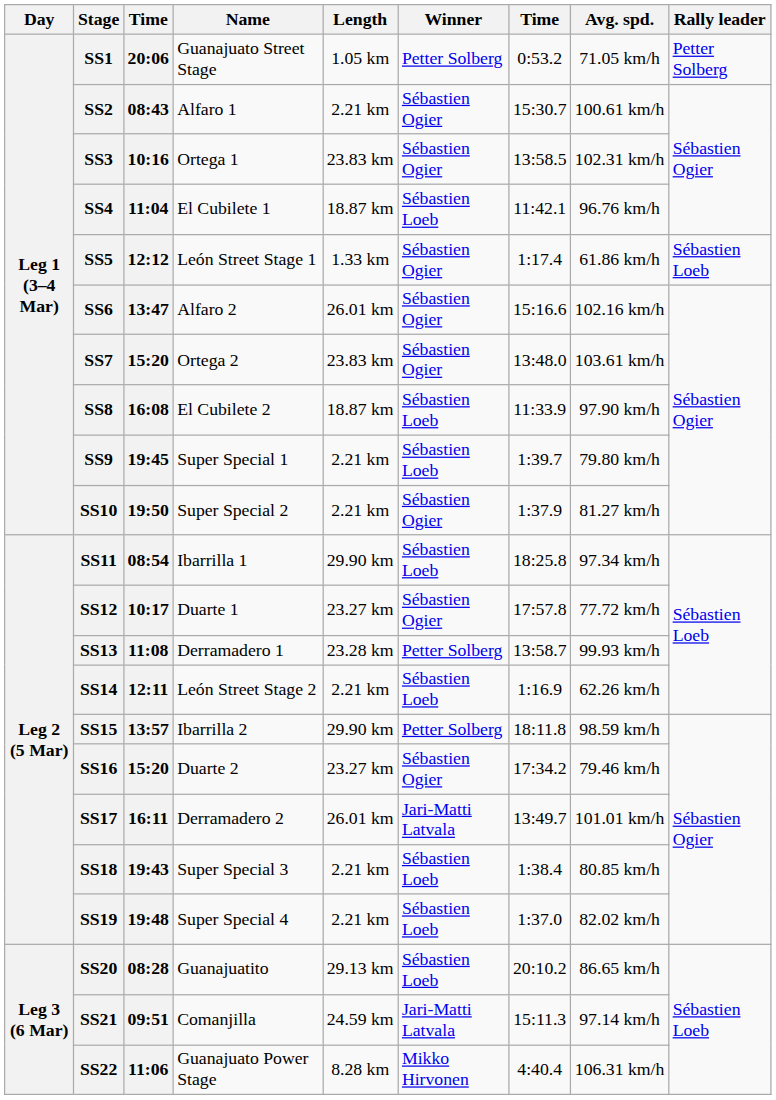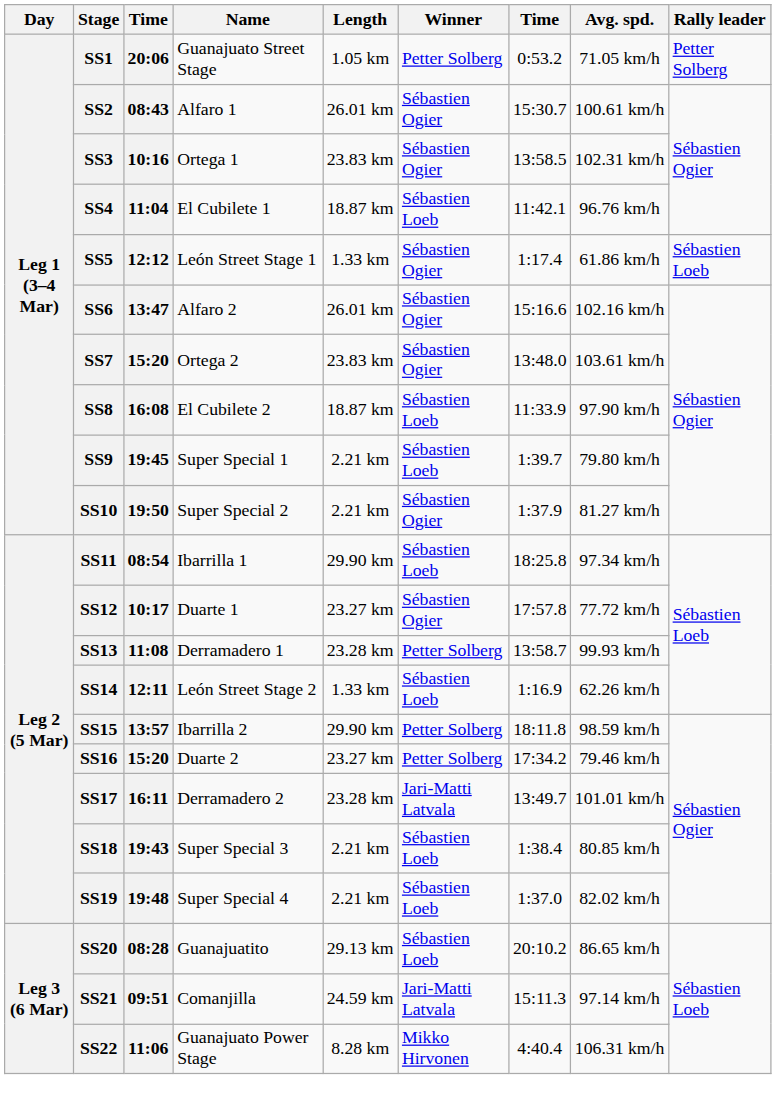SS2 | Length: 2.21 km -> 26.01 km
SS14 | Length: 2.21 km -> 1.33 km
SS16 | Winner: Sébastien Ogier -> Petter Solberg
SS17 | Length: 26.01 km -> 23.28 km
